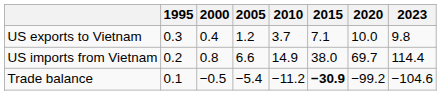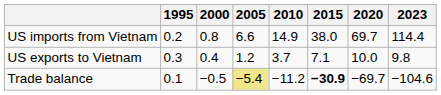rows swapped: US exports to Vietnam <-> US imports from Vietnam
Trade balance | 2005: no background -> khaki background
Trade balance | 2020: −99.2 -> −69.7
